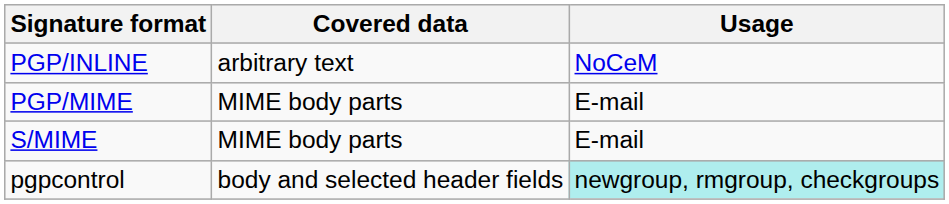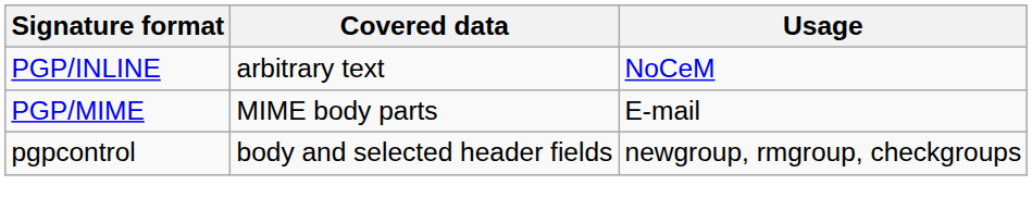- row: S/MIME | MIME body parts | E-mail
pgpcontrol | Usage: paleturquoise background -> no background
